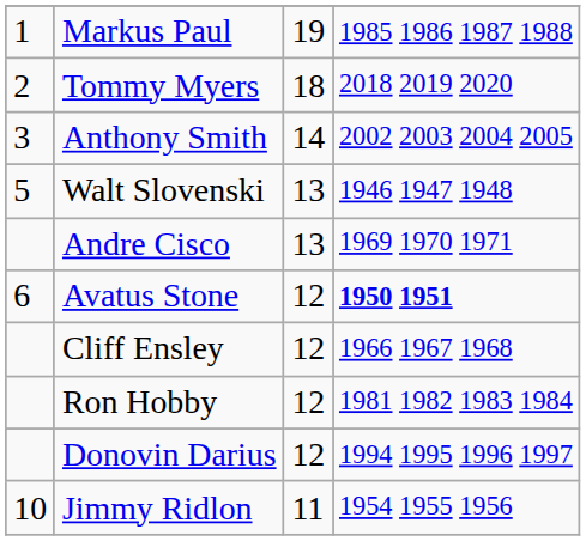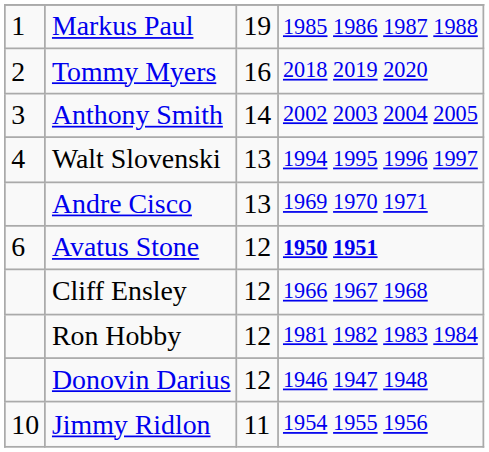Tommy Myers | column 3: 18 -> 16
Walt Slovenski | column 1: 5 -> 4
Walt Slovenski | column 4: 1946 1947 1948 -> 1994 1995 1996 1997
Donovin Darius | column 4: 1994 1995 1996 1997 -> 1946 1947 1948
